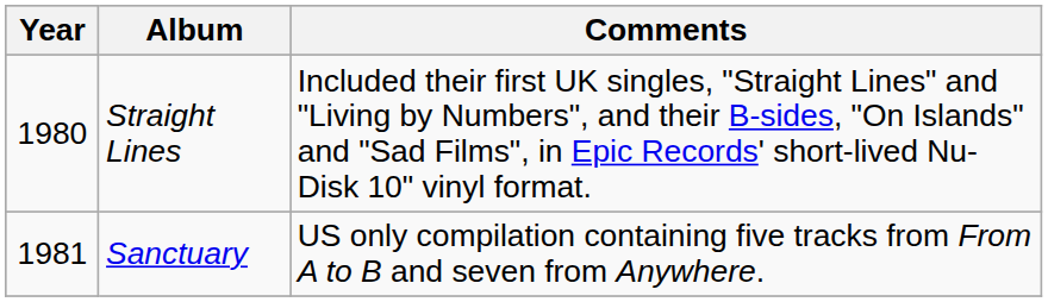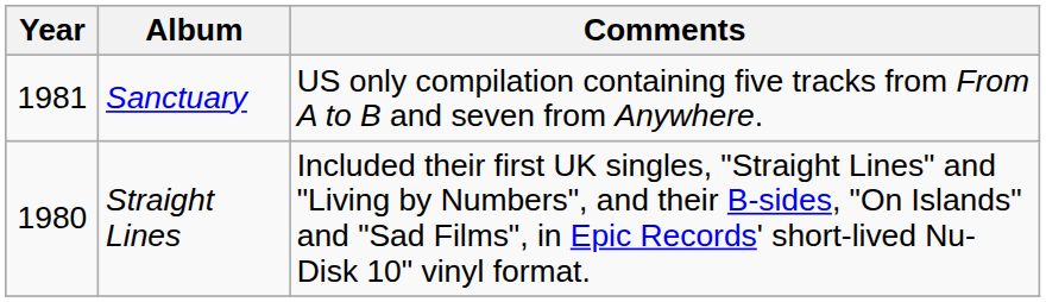rows swapped: Straight Lines <-> Sanctuary
